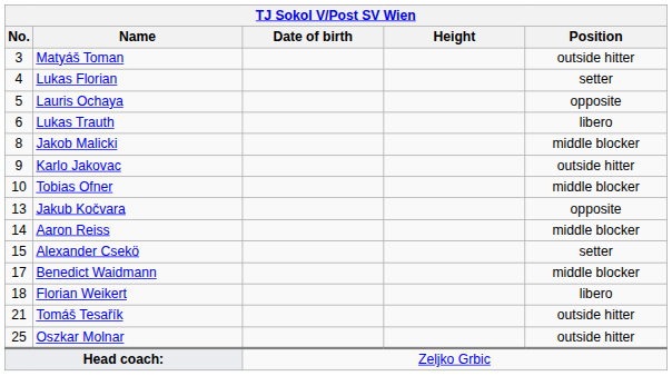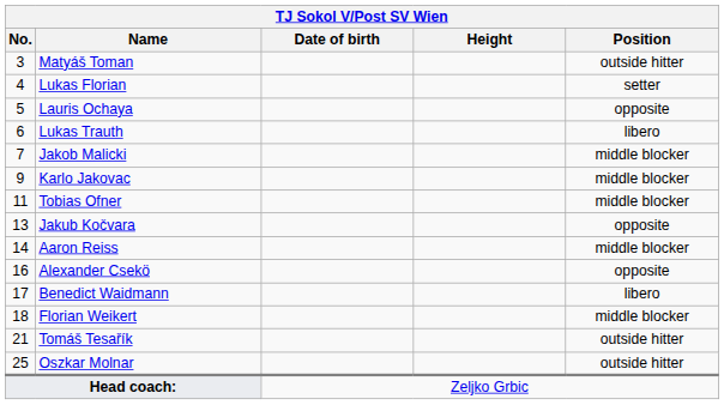Jakob Malicki | No.: 8 -> 7
Karlo Jakovac | Position: outside hitter -> middle blocker
Tobias Ofner | No.: 10 -> 11
Alexander Csekö | No.: 15 -> 16
Alexander Csekö | Position: setter -> opposite
Benedict Waidmann | Position: middle blocker -> libero
Florian Weikert | Position: libero -> middle blocker
